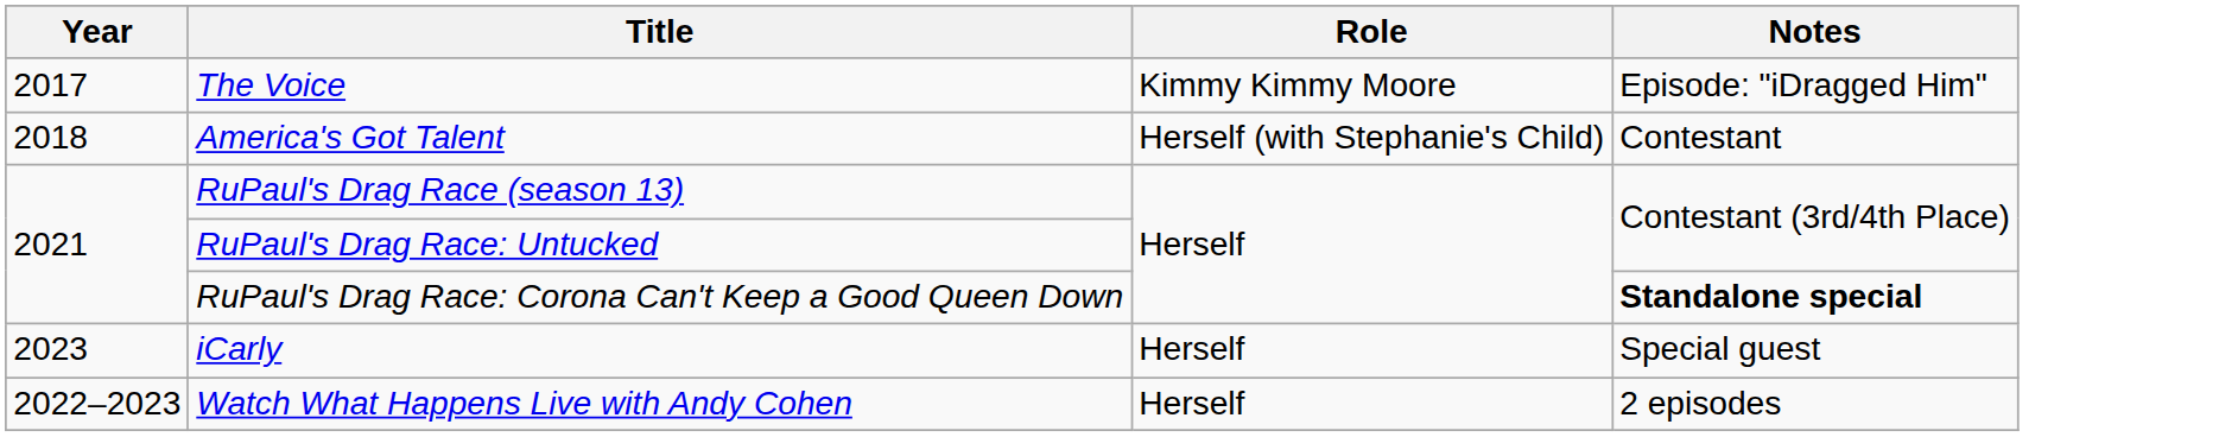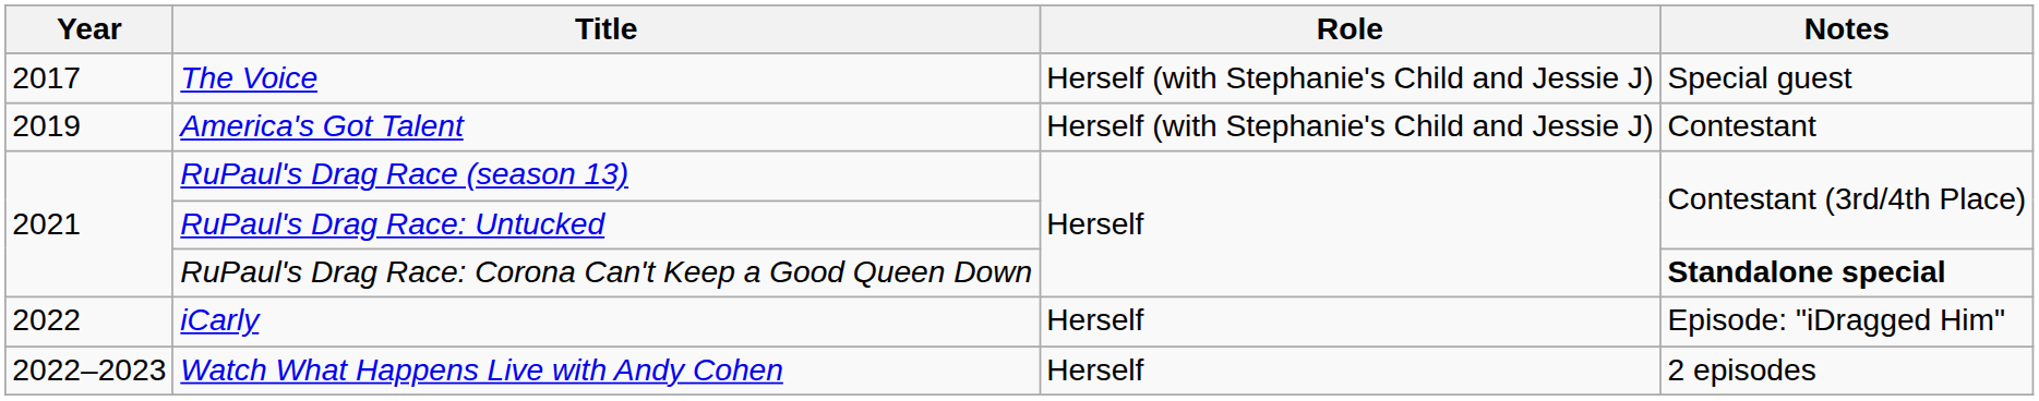The Voice | Role: Kimmy Kimmy Moore -> Herself (with Stephanie's Child and Jessie J)
The Voice | Notes: Episode: "iDragged Him" -> Special guest
America's Got Talent | Year: 2018 -> 2019
America's Got Talent | Role: Herself (with Stephanie's Child) -> Herself (with Stephanie's Child and Jessie J)
iCarly | Year: 2023 -> 2022
iCarly | Notes: Special guest -> Episode: "iDragged Him"
